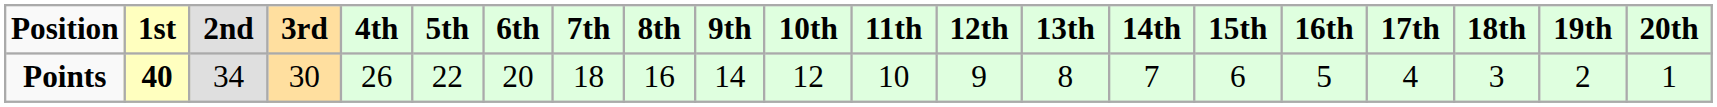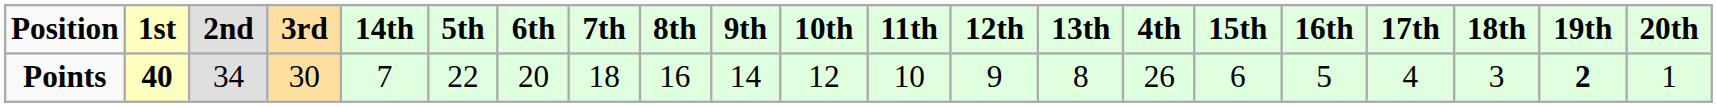columns swapped: 4th <-> 14th
Points | 19th: normal -> bold
